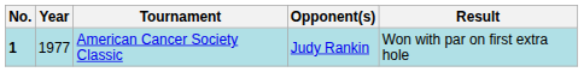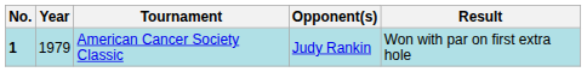American Cancer Society Classic | Year: 1977 -> 1979
